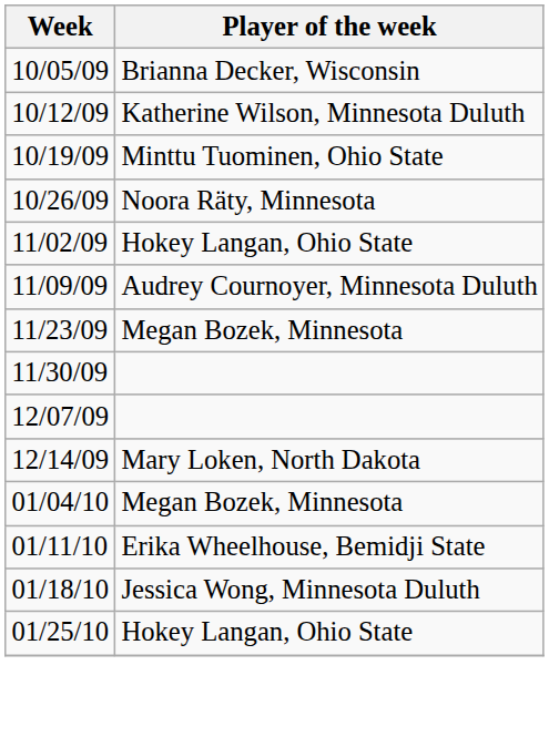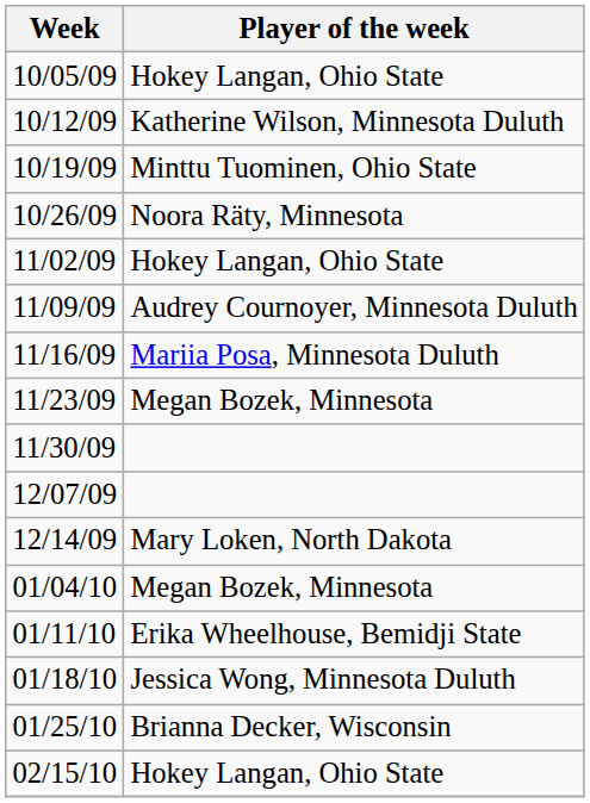10/05/09 | Player of the week: Brianna Decker, Wisconsin -> Hokey Langan, Ohio State
+ row: 11/16/09 | Mariia Posa, Minnesota Duluth
01/25/10 | Player of the week: Hokey Langan, Ohio State -> Brianna Decker, Wisconsin
+ row: 02/15/10 | Hokey Langan, Ohio State
